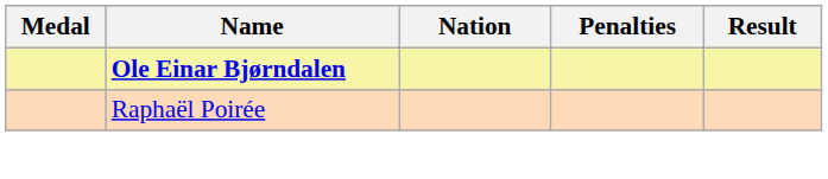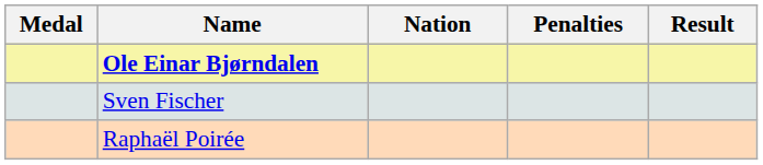+ row: Sven Fischer
